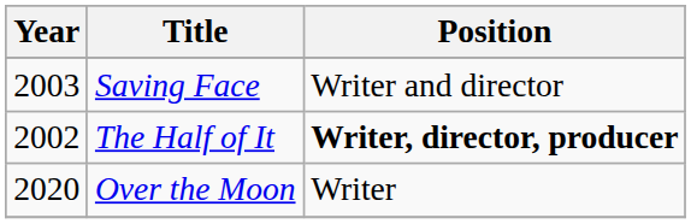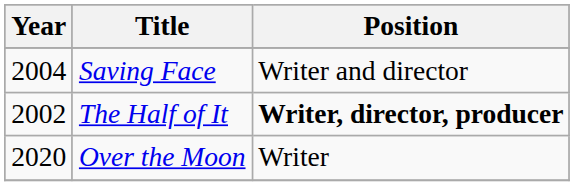Saving Face | Year: 2003 -> 2004
